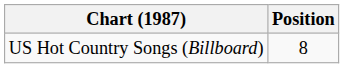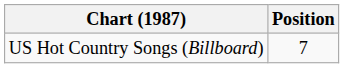US Hot Country Songs (Billboard) | Position: 8 -> 7
